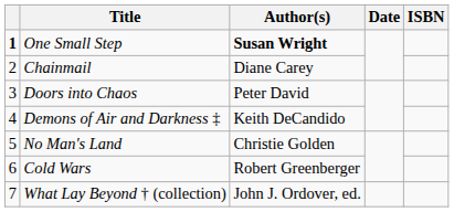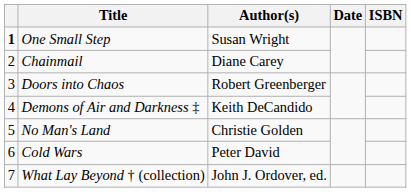One Small Step | Author(s): bold -> normal
Doors into Chaos | Author(s): Peter David -> Robert Greenberger
Cold Wars | Author(s): Robert Greenberger -> Peter David
